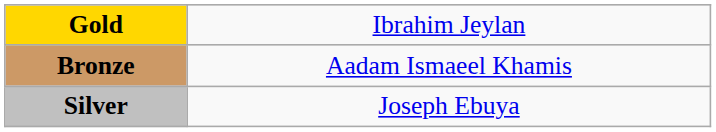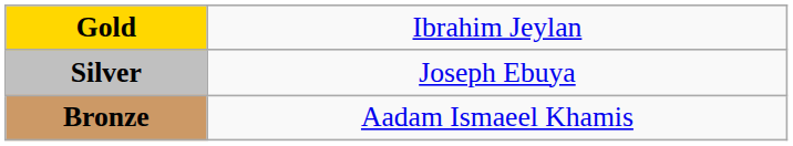rows swapped: Silver <-> Bronze
